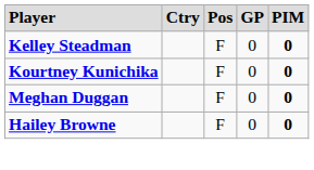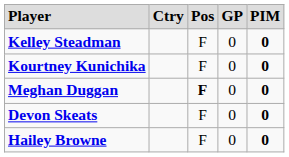Meghan Duggan | column 3: normal -> bold
+ row: Devon Skeats | F | 0 | 0
